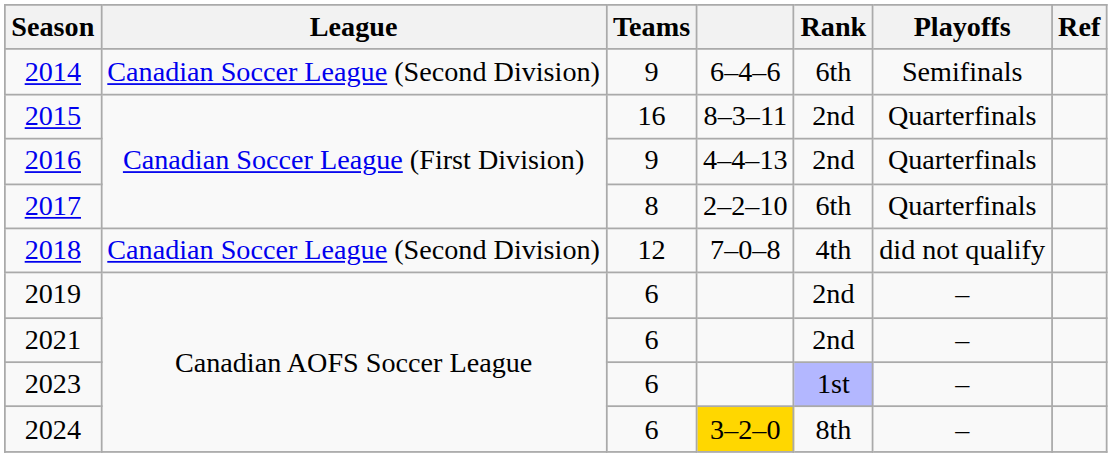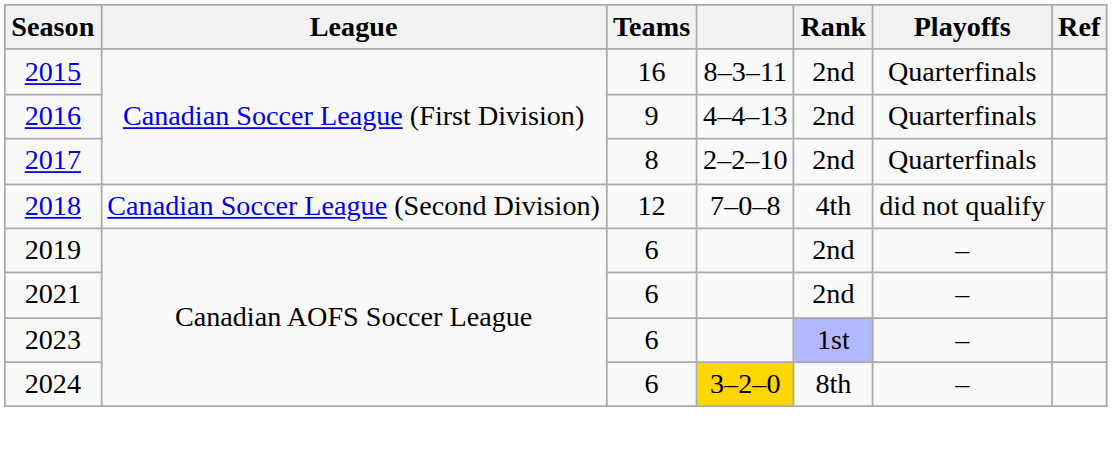- row: 2014 | Canadian Soccer League (Second Division) | 9 | 6–4–6 | 6th | Semifinals
2017 | Rank: 6th -> 2nd
